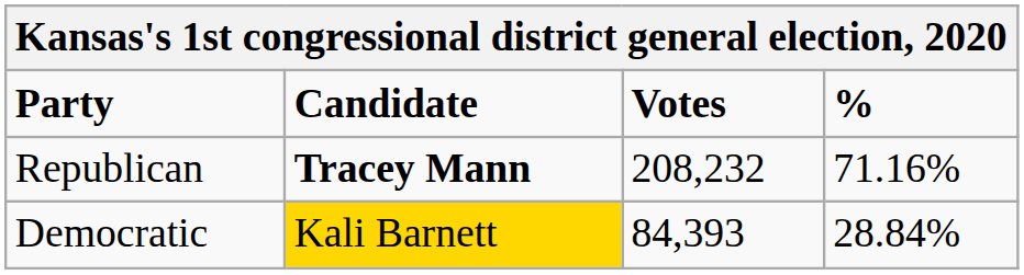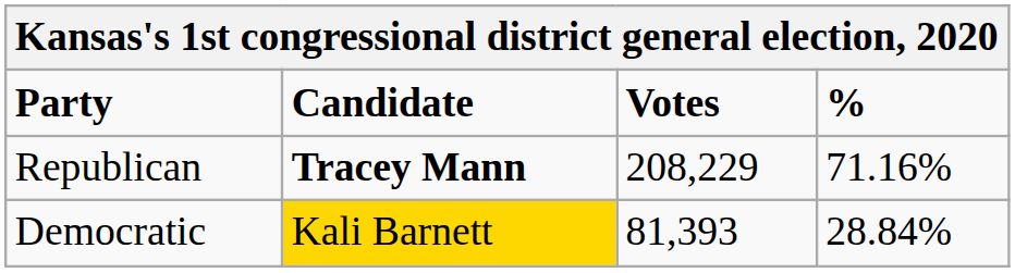Republican | Votes: 208,232 -> 208,229
Democratic | Votes: 84,393 -> 81,393
